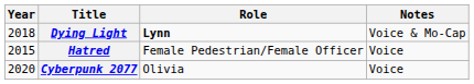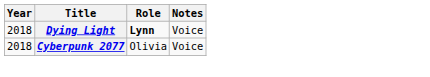Dying Light | Notes: Voice & Mo-Cap -> Voice
- row: 2015 | Hatred | Female Pedestrian/Female Officer | Voice
Cyberpunk 2077 | Year: 2020 -> 2018
